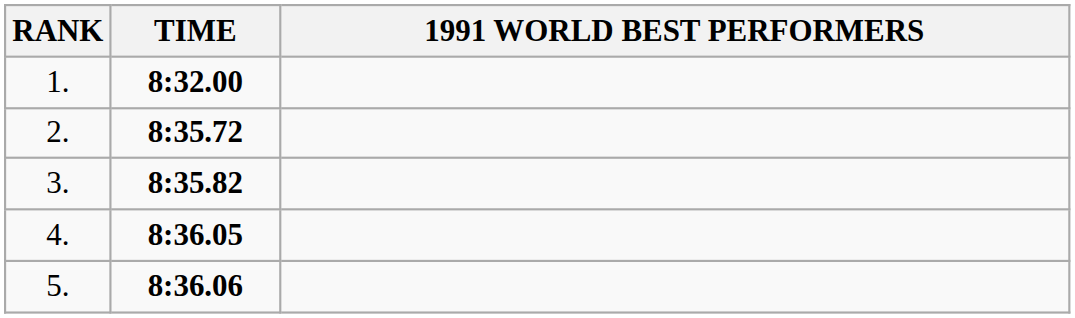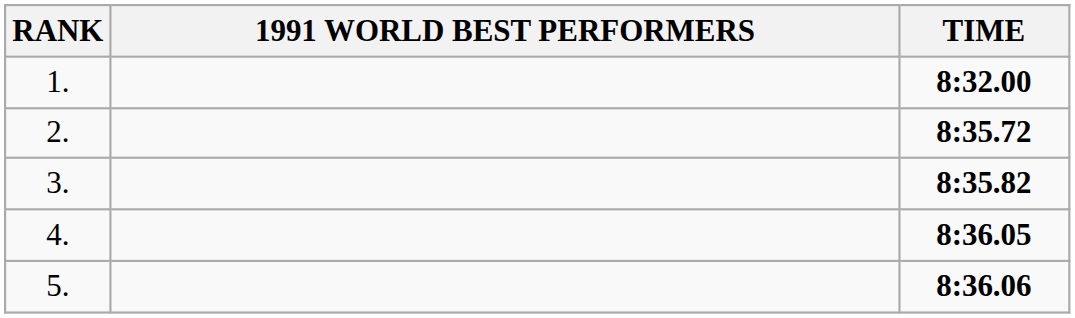columns swapped: 1991 WORLD BEST PERFORMERS <-> TIME
